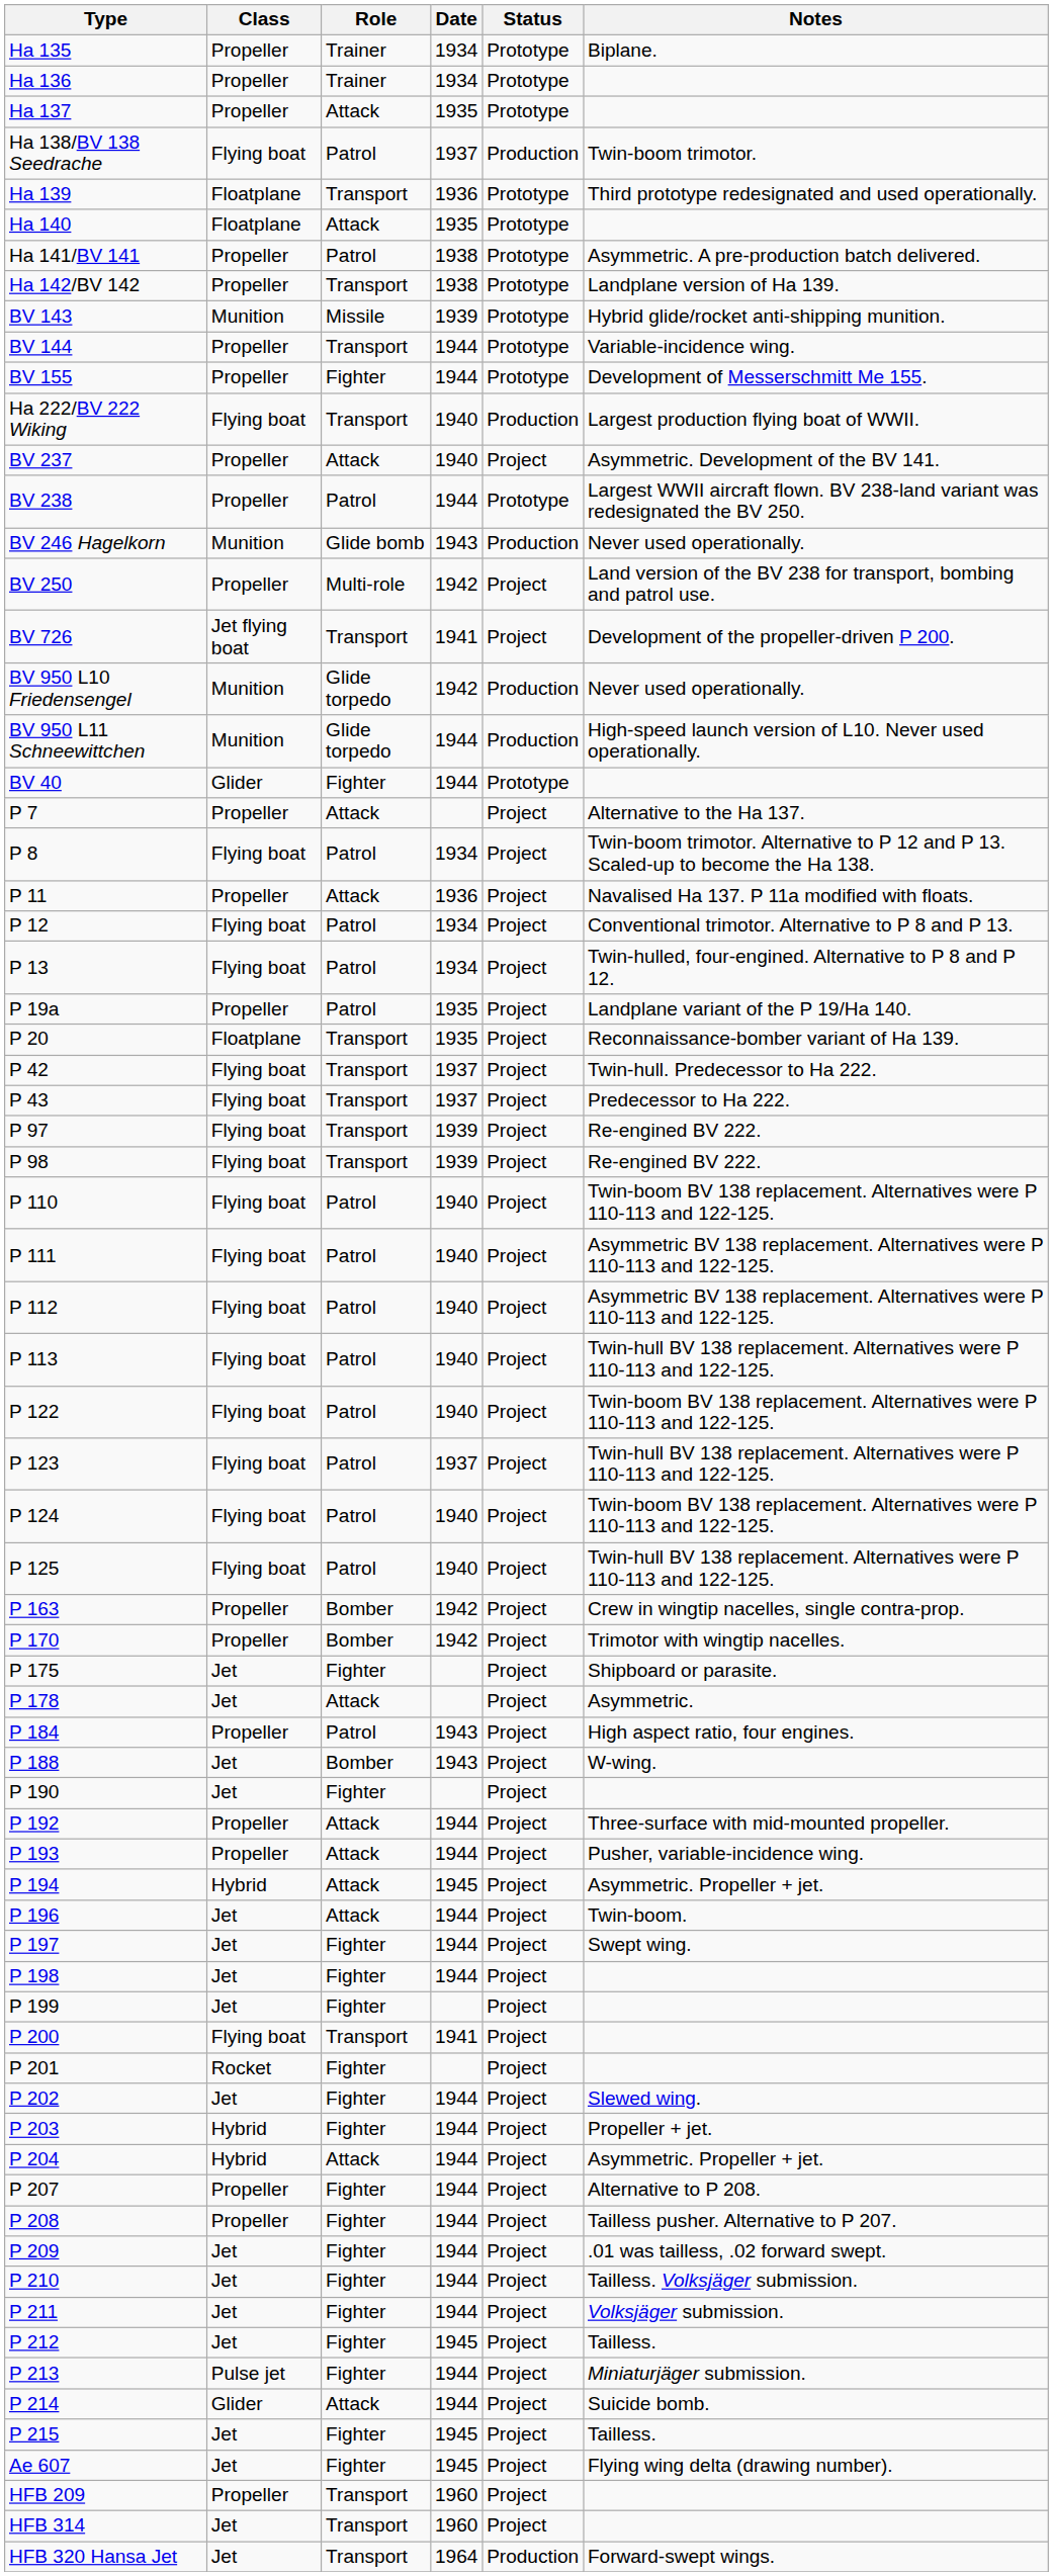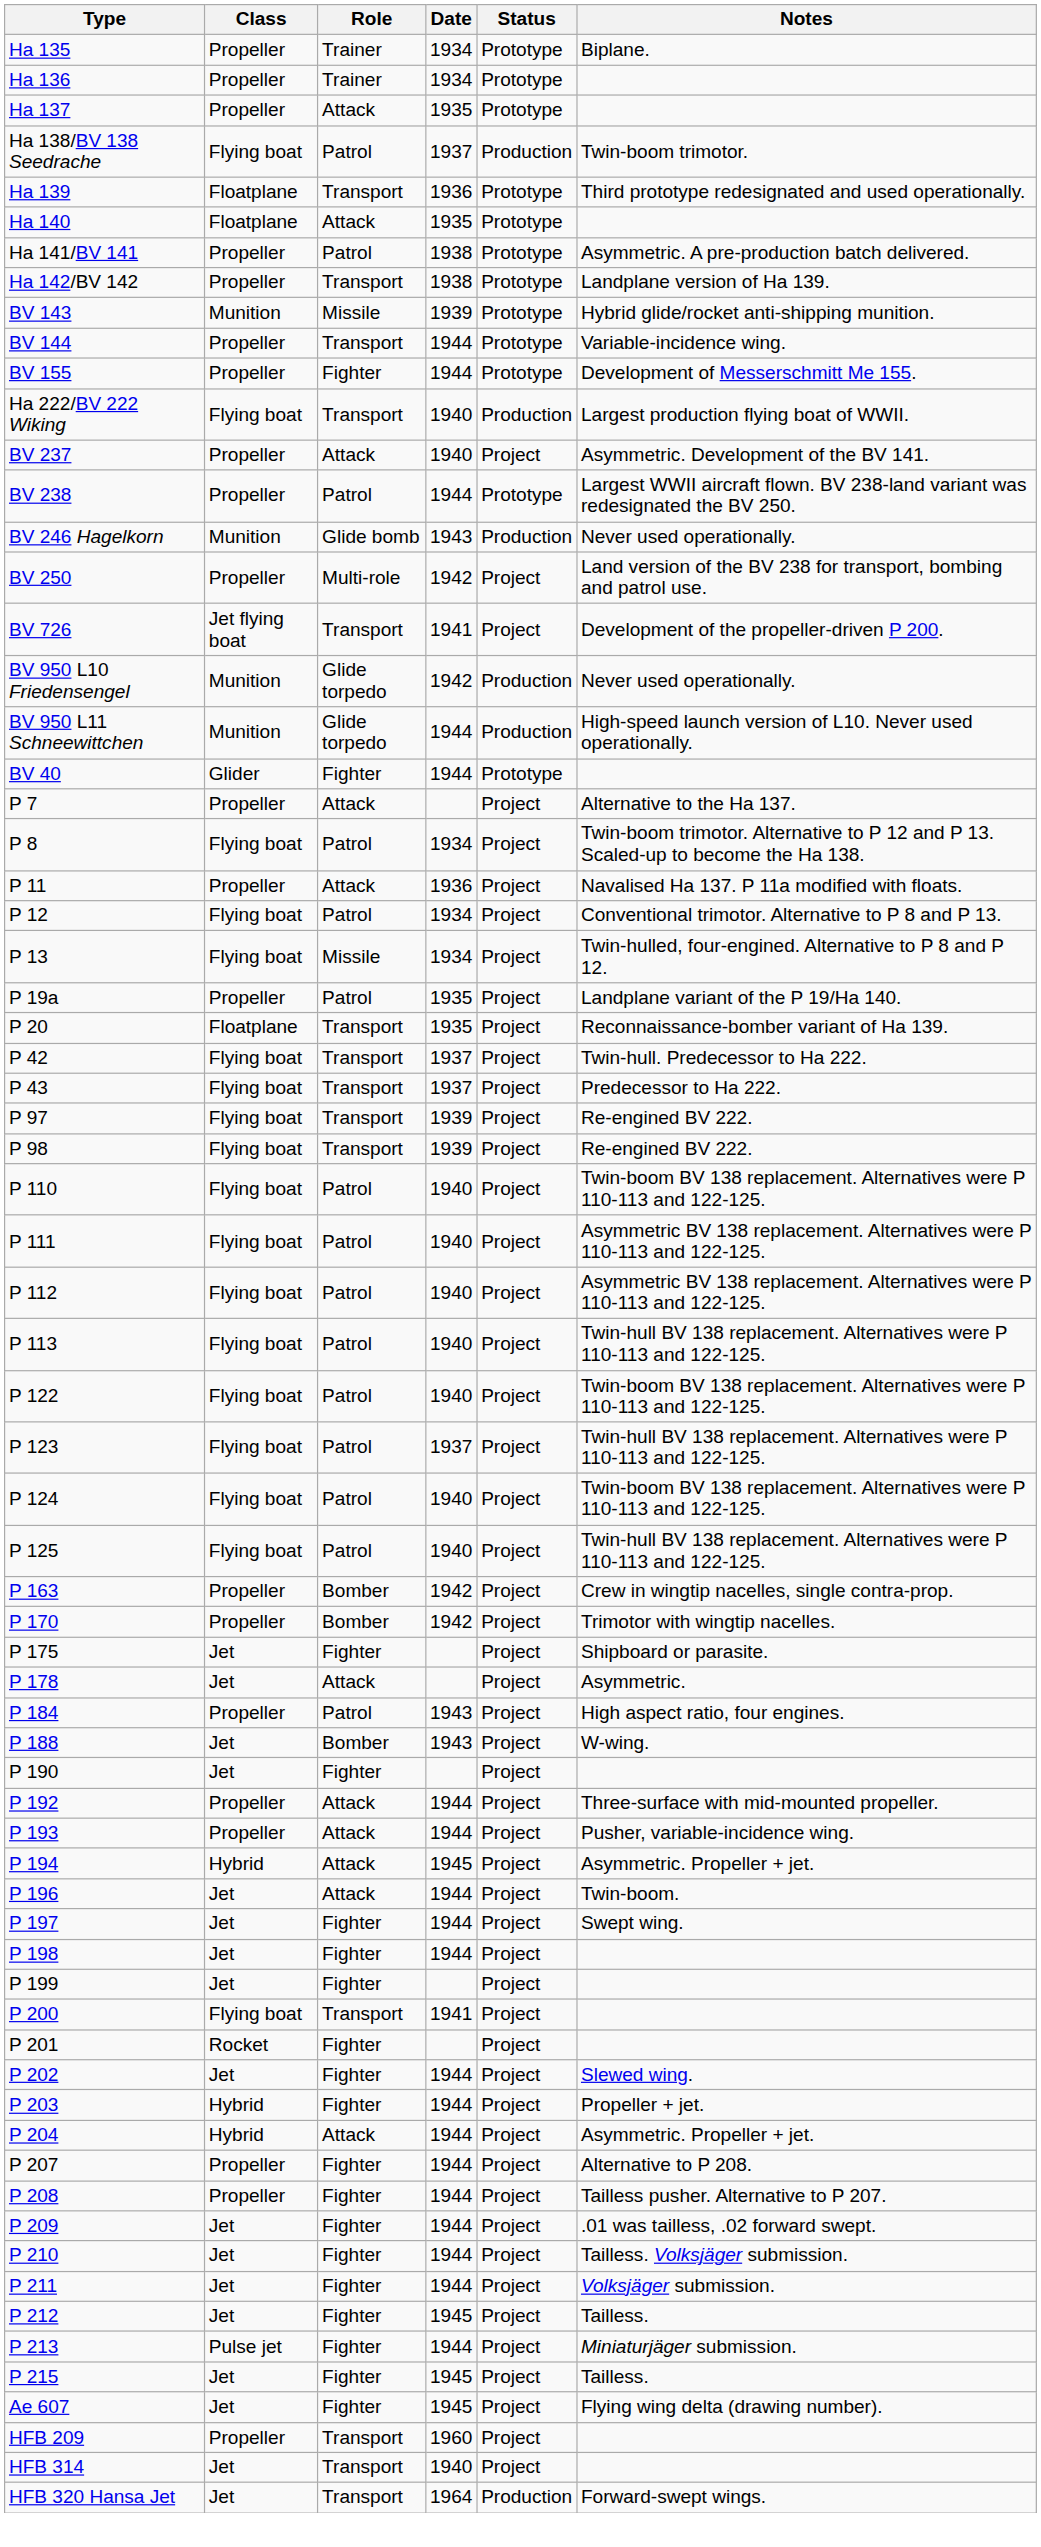P 13 | Role: Patrol -> Missile
- row: P 214 | Glider | Attack | 1944 | Project | Suicide bomb.
HFB 314 | Date: 1960 -> 1940
